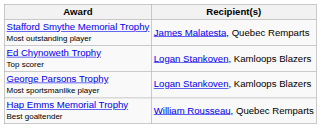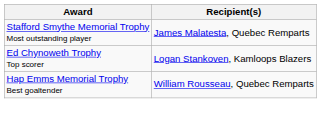- row: George Parsons Trophy Most sportsmanlike player | Logan Stankoven, Kamloops Blazers
